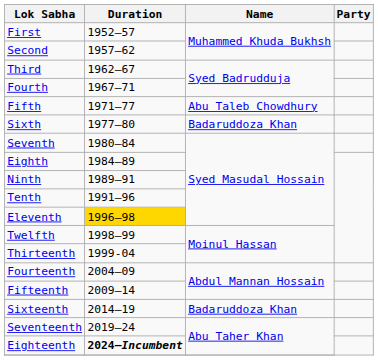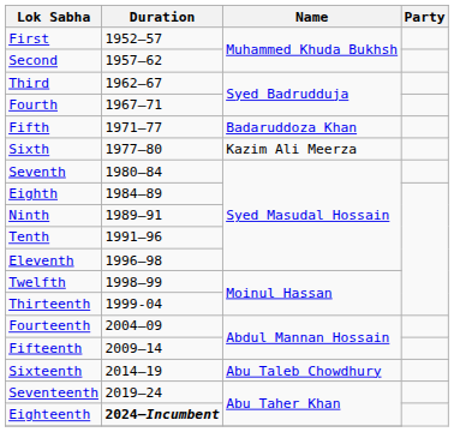Fifth | Name: Abu Taleb Chowdhury -> Badaruddoza Khan
Sixth | Name: Badaruddoza Khan -> Kazim Ali Meerza
Eleventh | Duration: gold background -> no background
Sixteenth | Name: Badaruddoza Khan -> Abu Taleb Chowdhury
